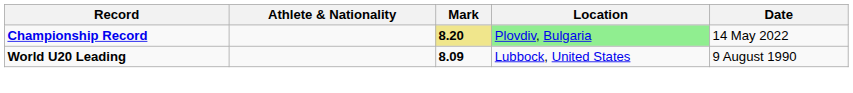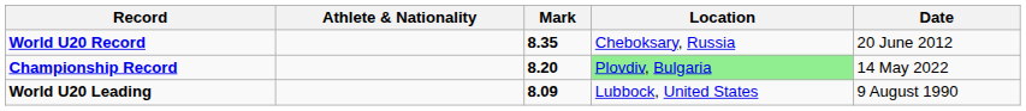+ row: World U20 Record | 8.35 | Cheboksary, Russia | 20 June 2012
Championship Record | Mark: khaki background -> no background
